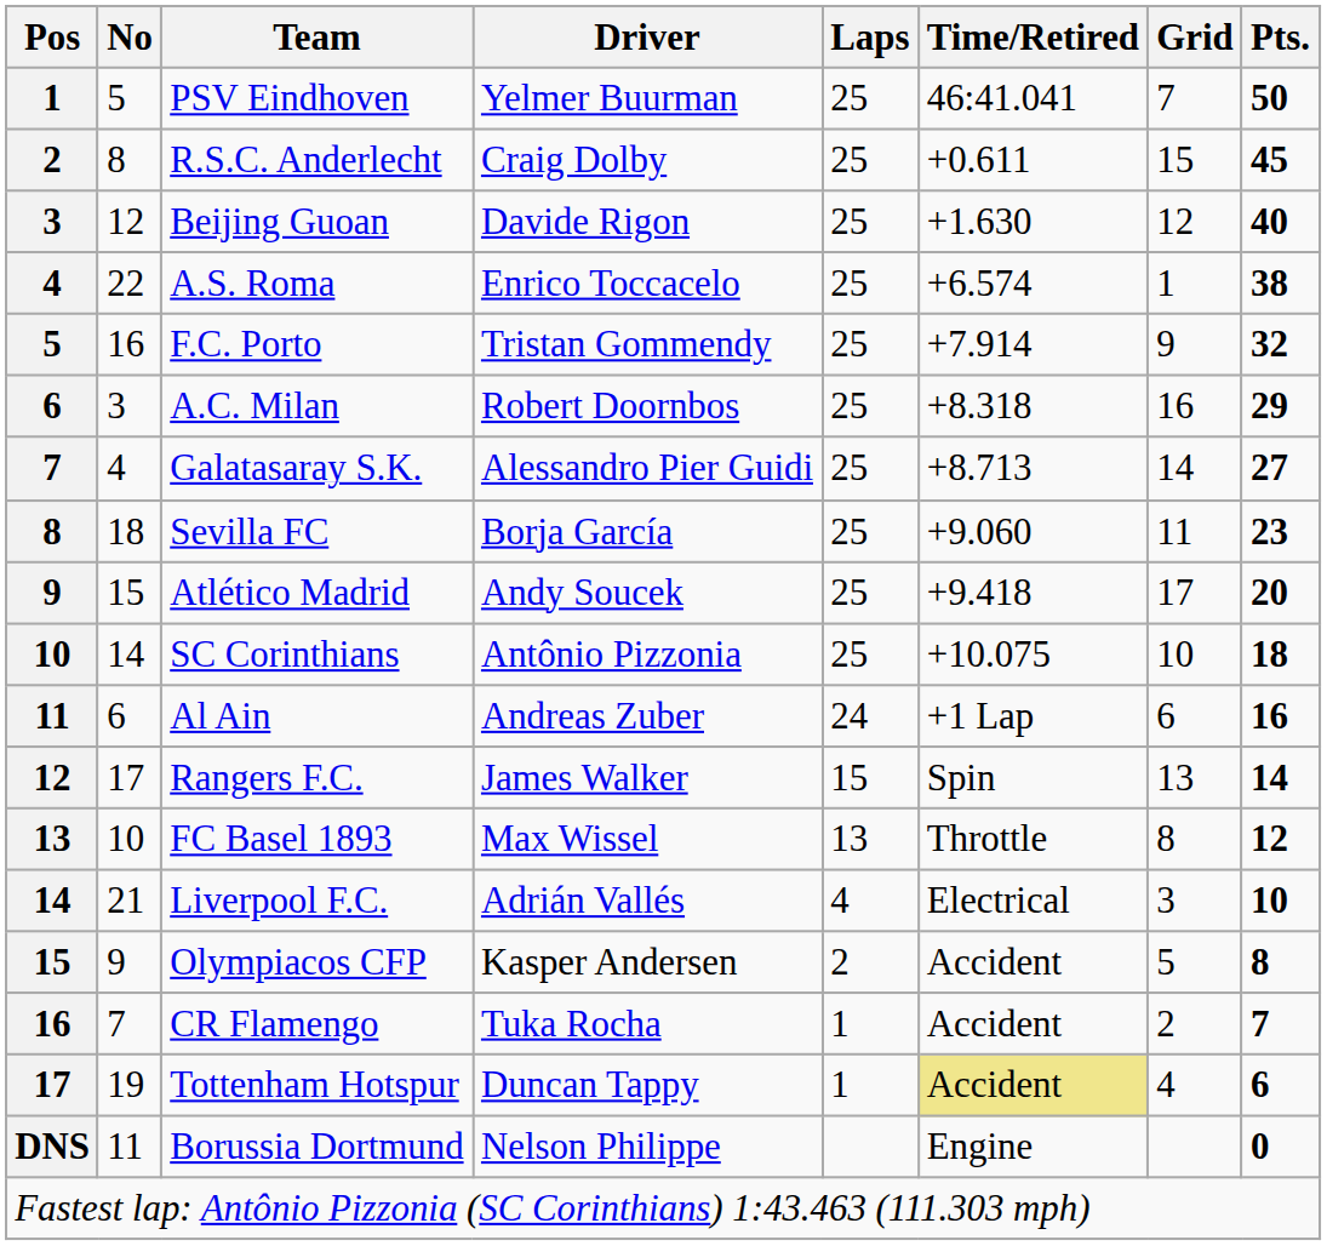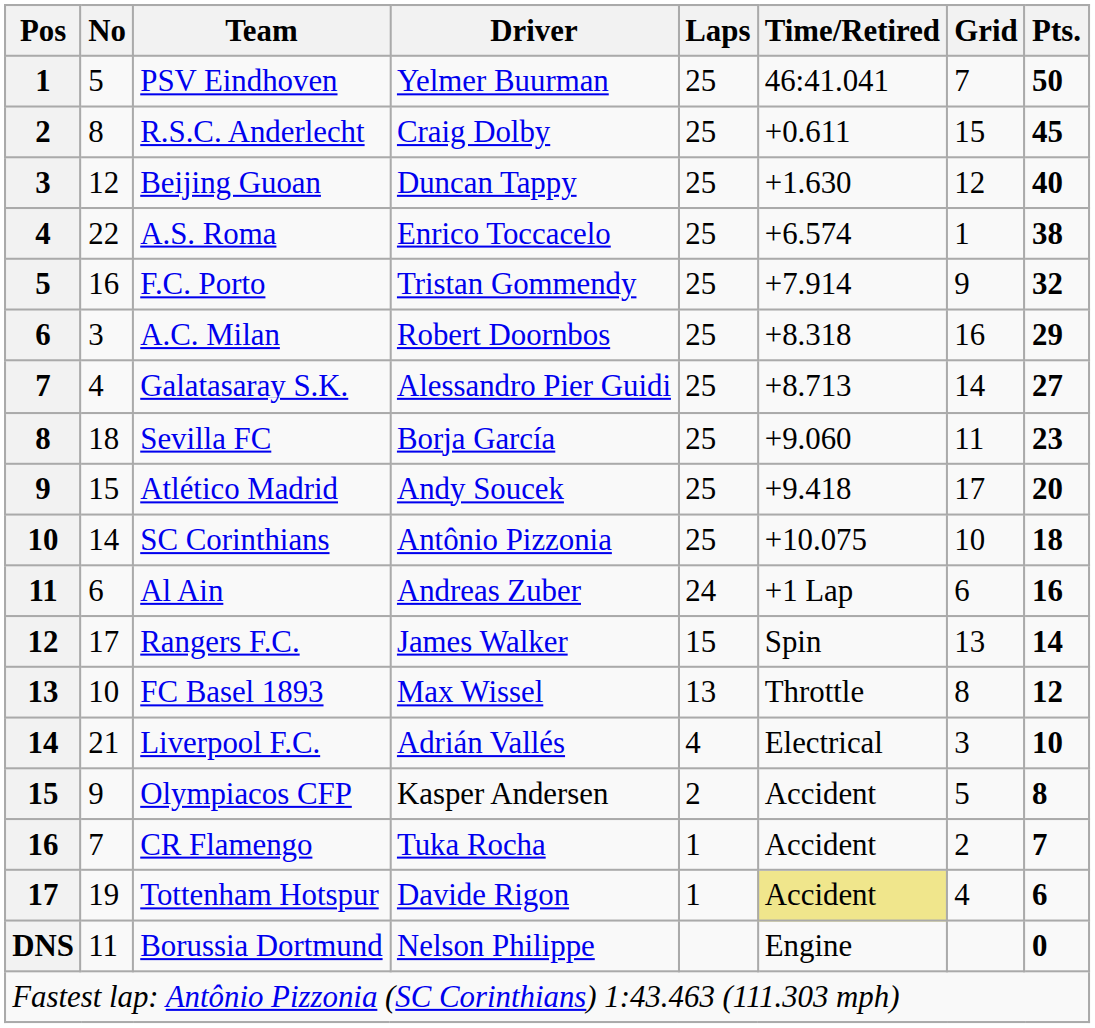Beijing Guoan | Driver: Davide Rigon -> Duncan Tappy
Tottenham Hotspur | Driver: Duncan Tappy -> Davide Rigon
